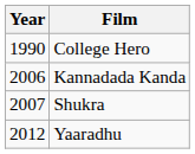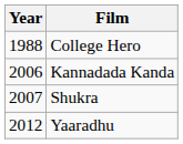College Hero | Year: 1990 -> 1988
